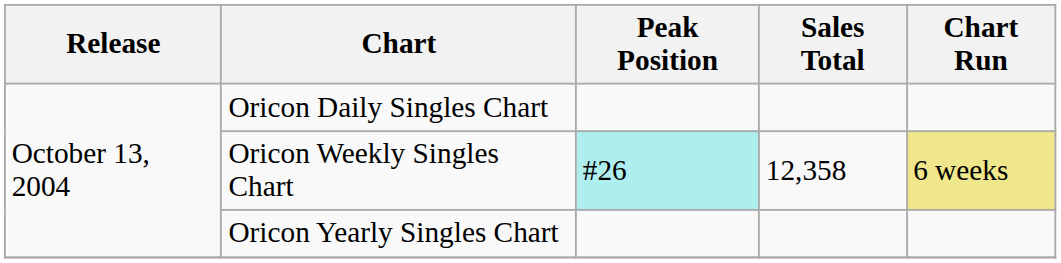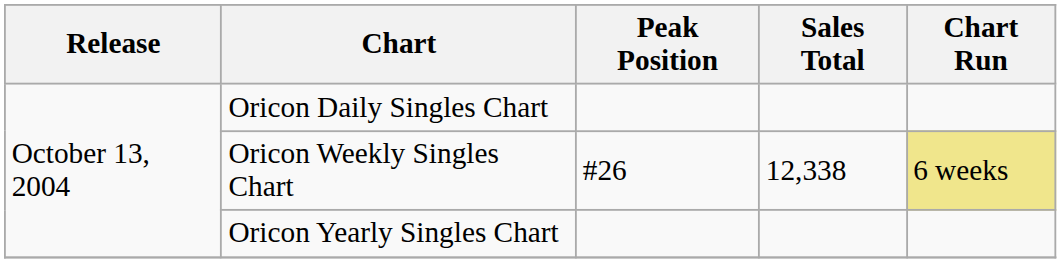Oricon Weekly Singles Chart | Peak Position: paleturquoise background -> no background
Oricon Weekly Singles Chart | Sales Total: 12,358 -> 12,338
